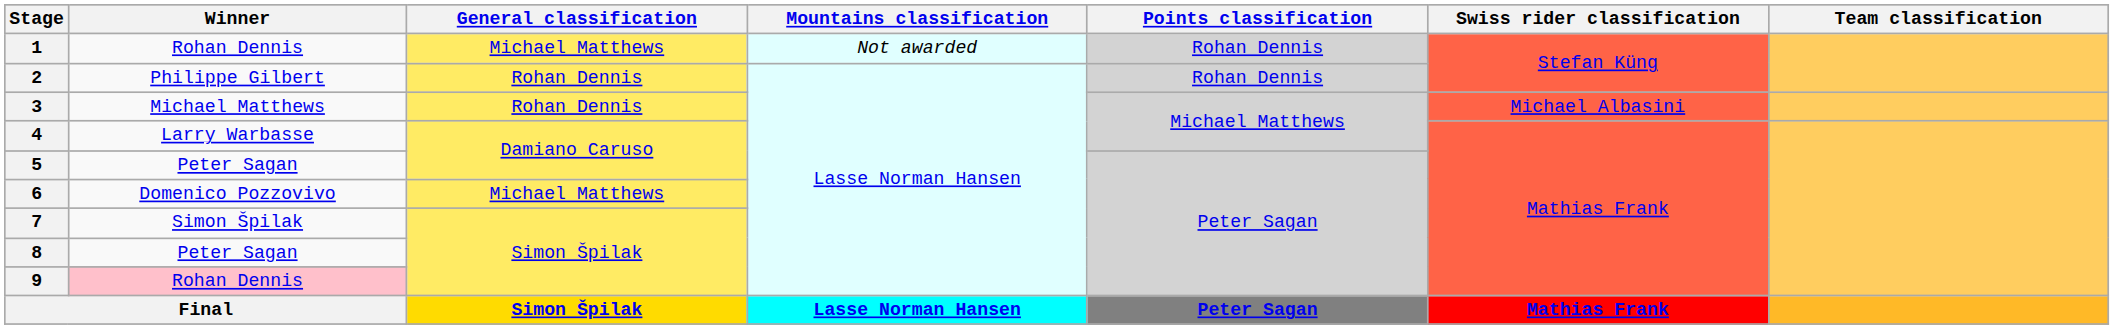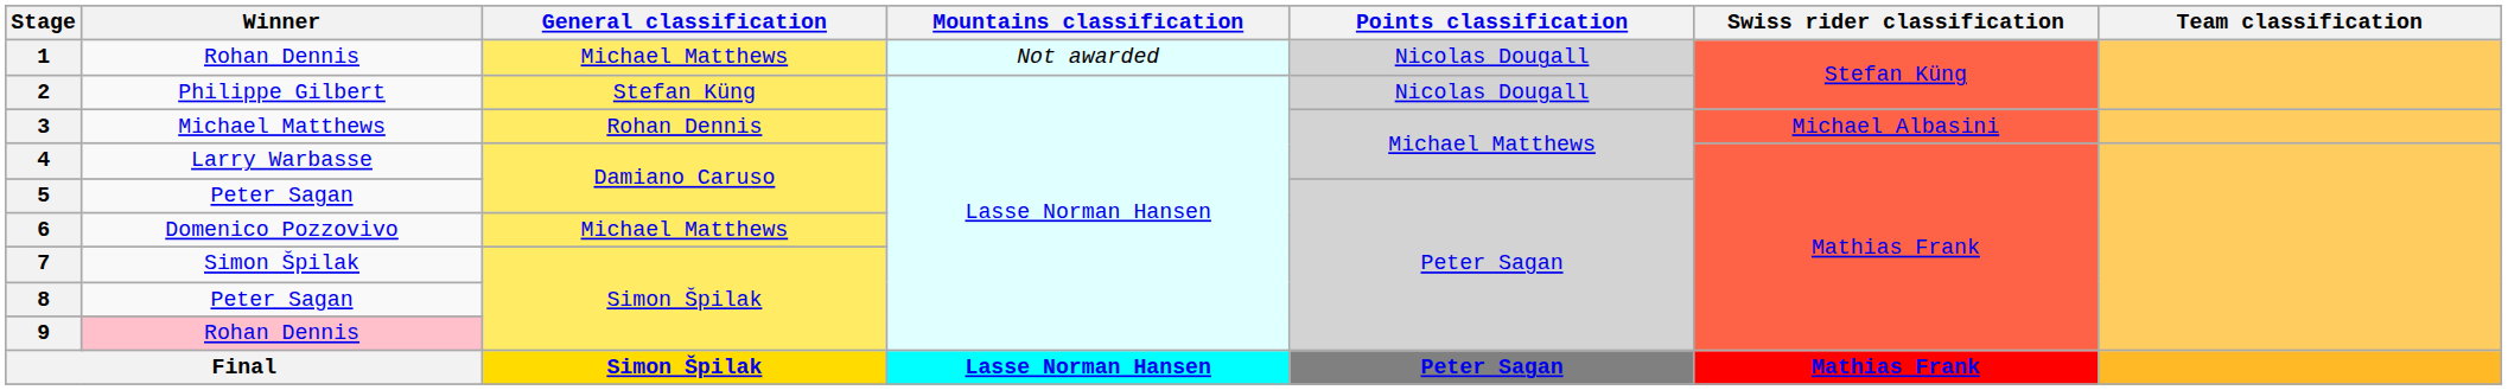1 | Points classification: Rohan Dennis -> Nicolas Dougall
2 | General classification: Rohan Dennis -> Stefan Küng
2 | Points classification: Rohan Dennis -> Nicolas Dougall
